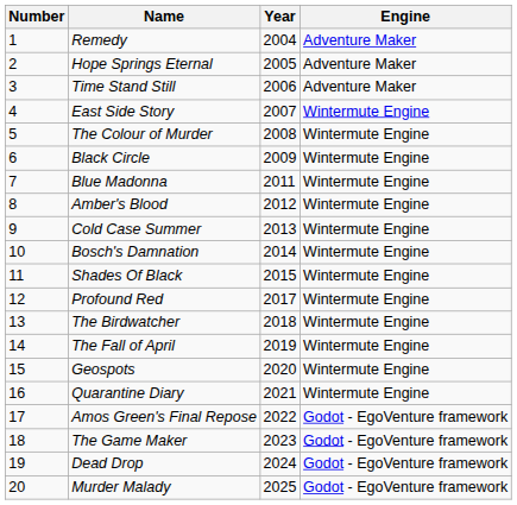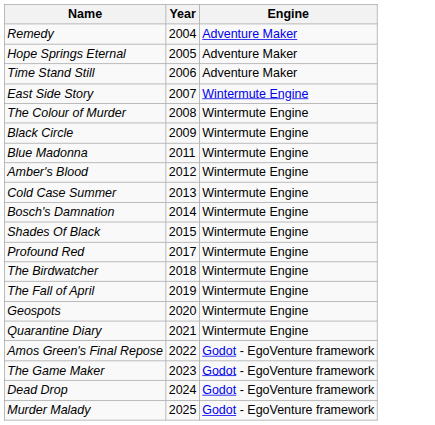- column: Number | 1 | 2 | 3 | 4 | 5 | 6 | 7 | 8 | 9 | 10 | 11 | 12 | 13 | 14 | 15 | 16 | 17 | 18 | 19 | 20
